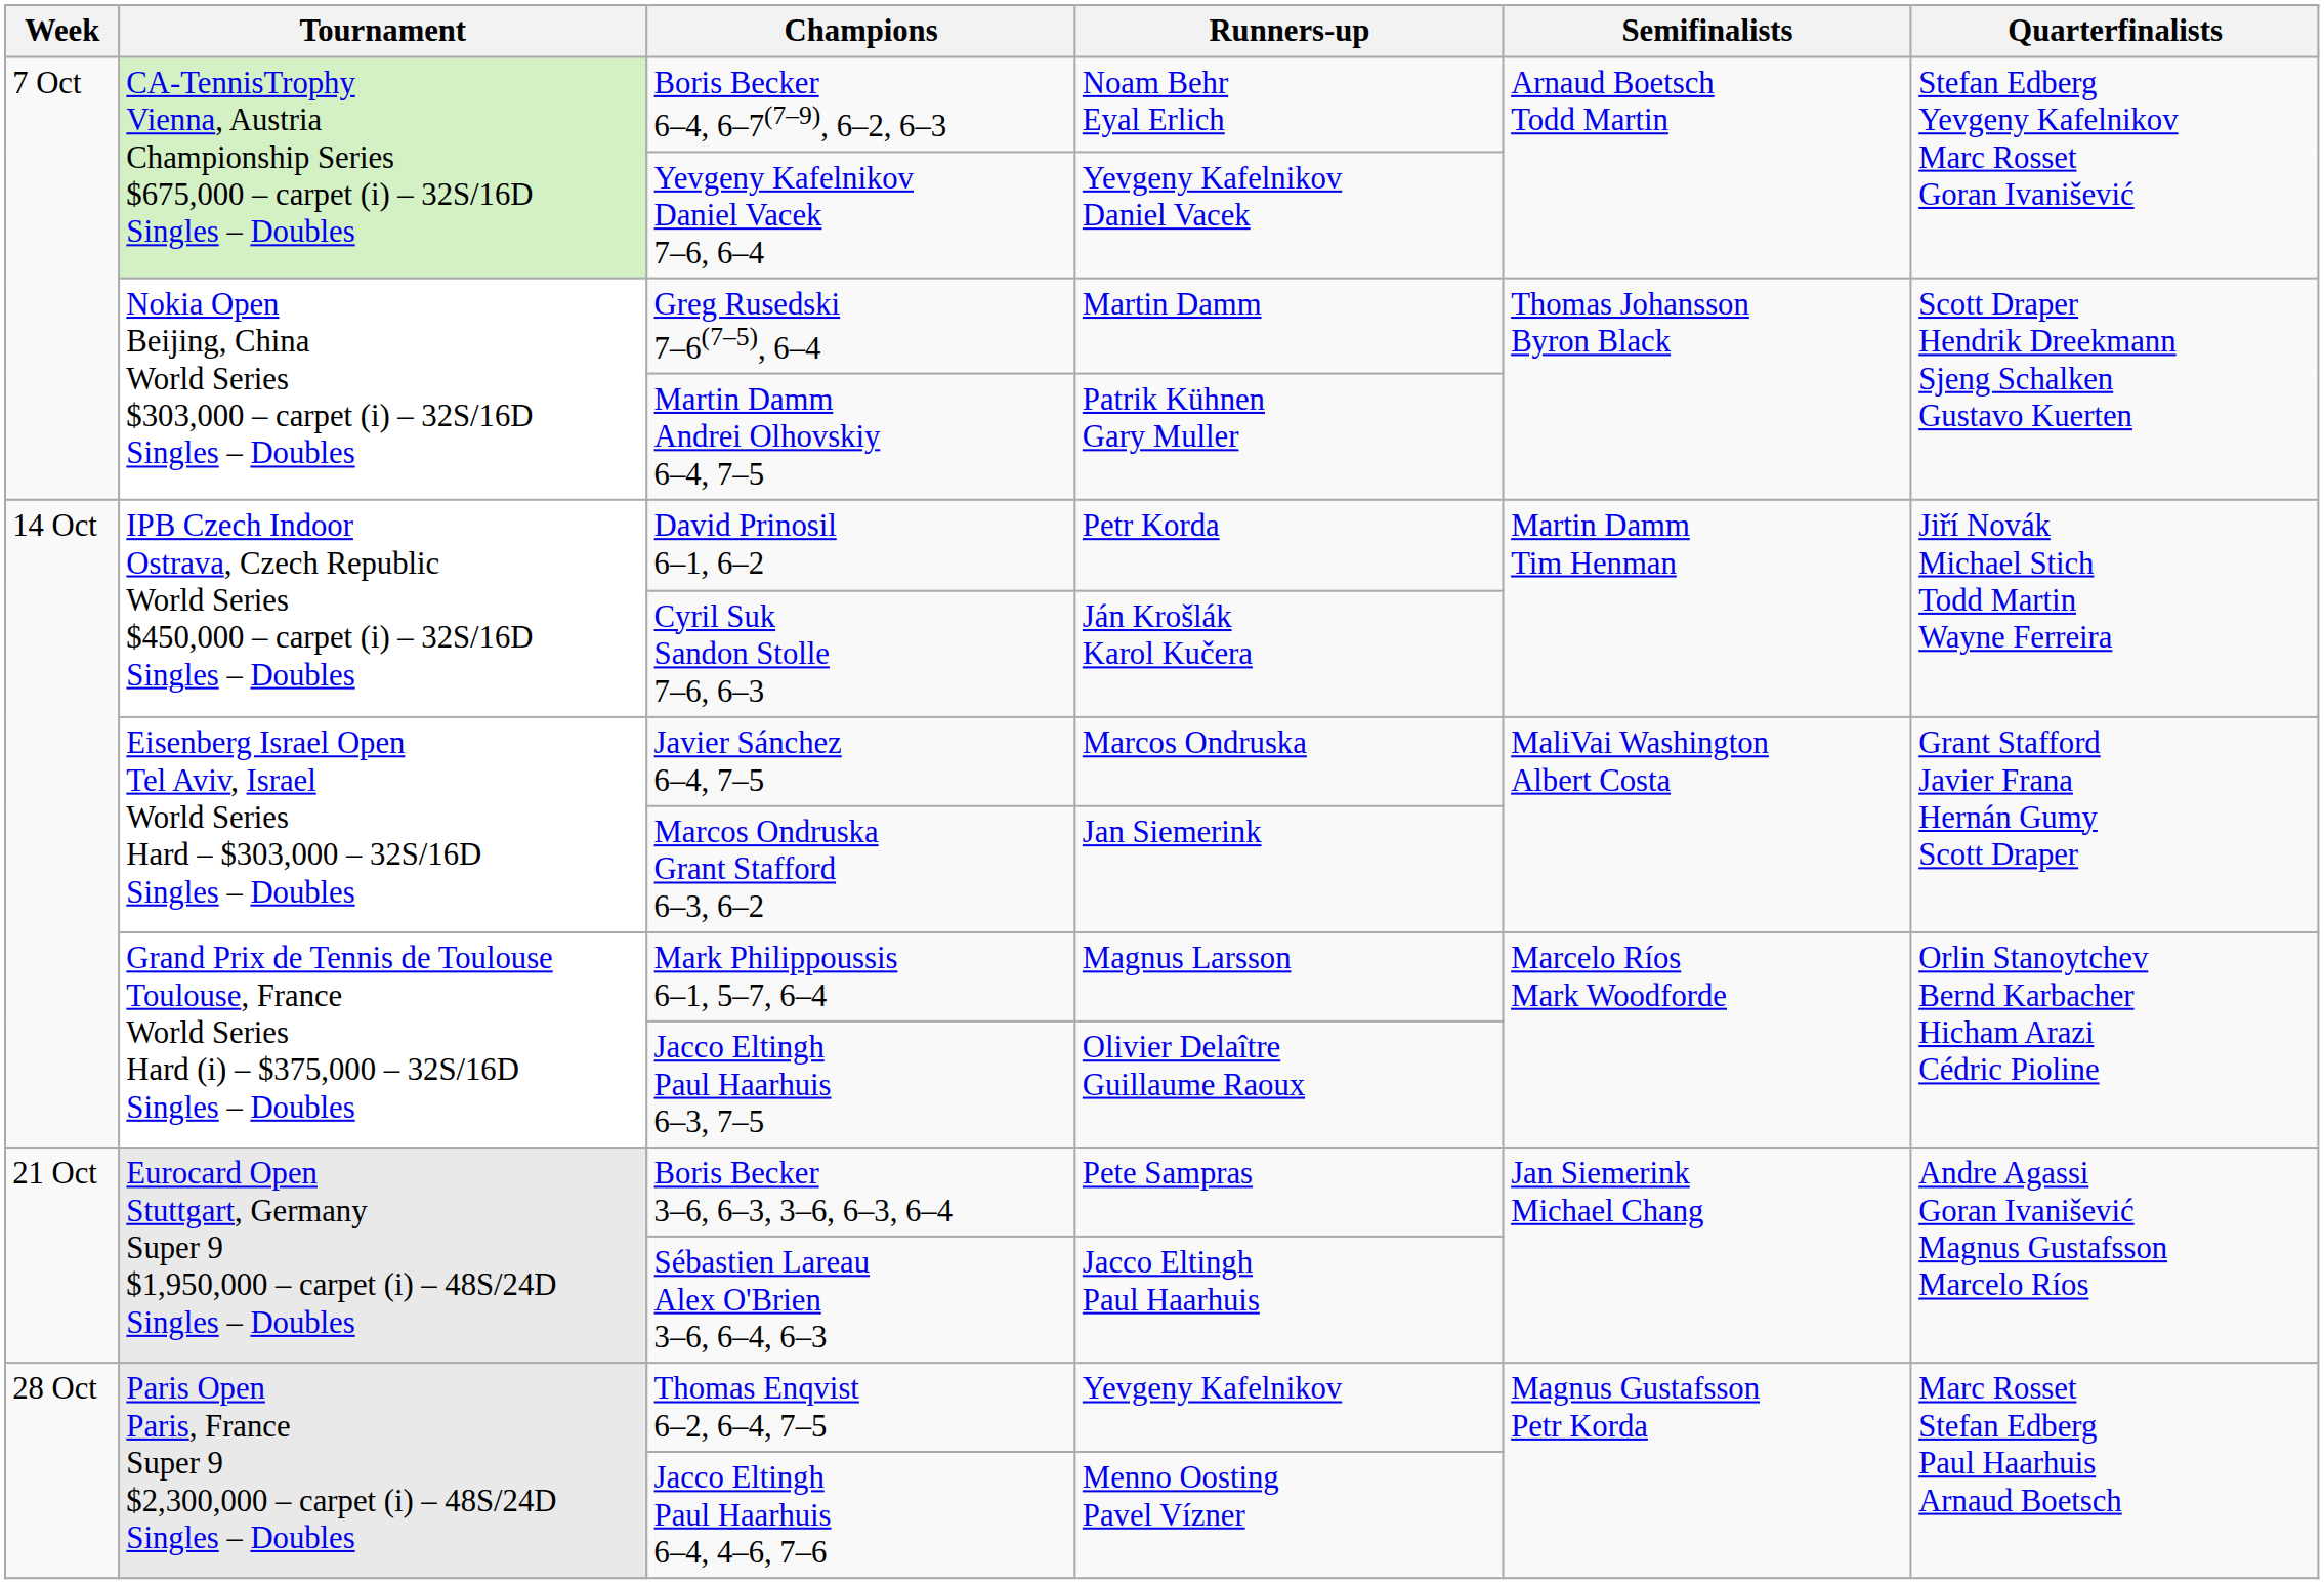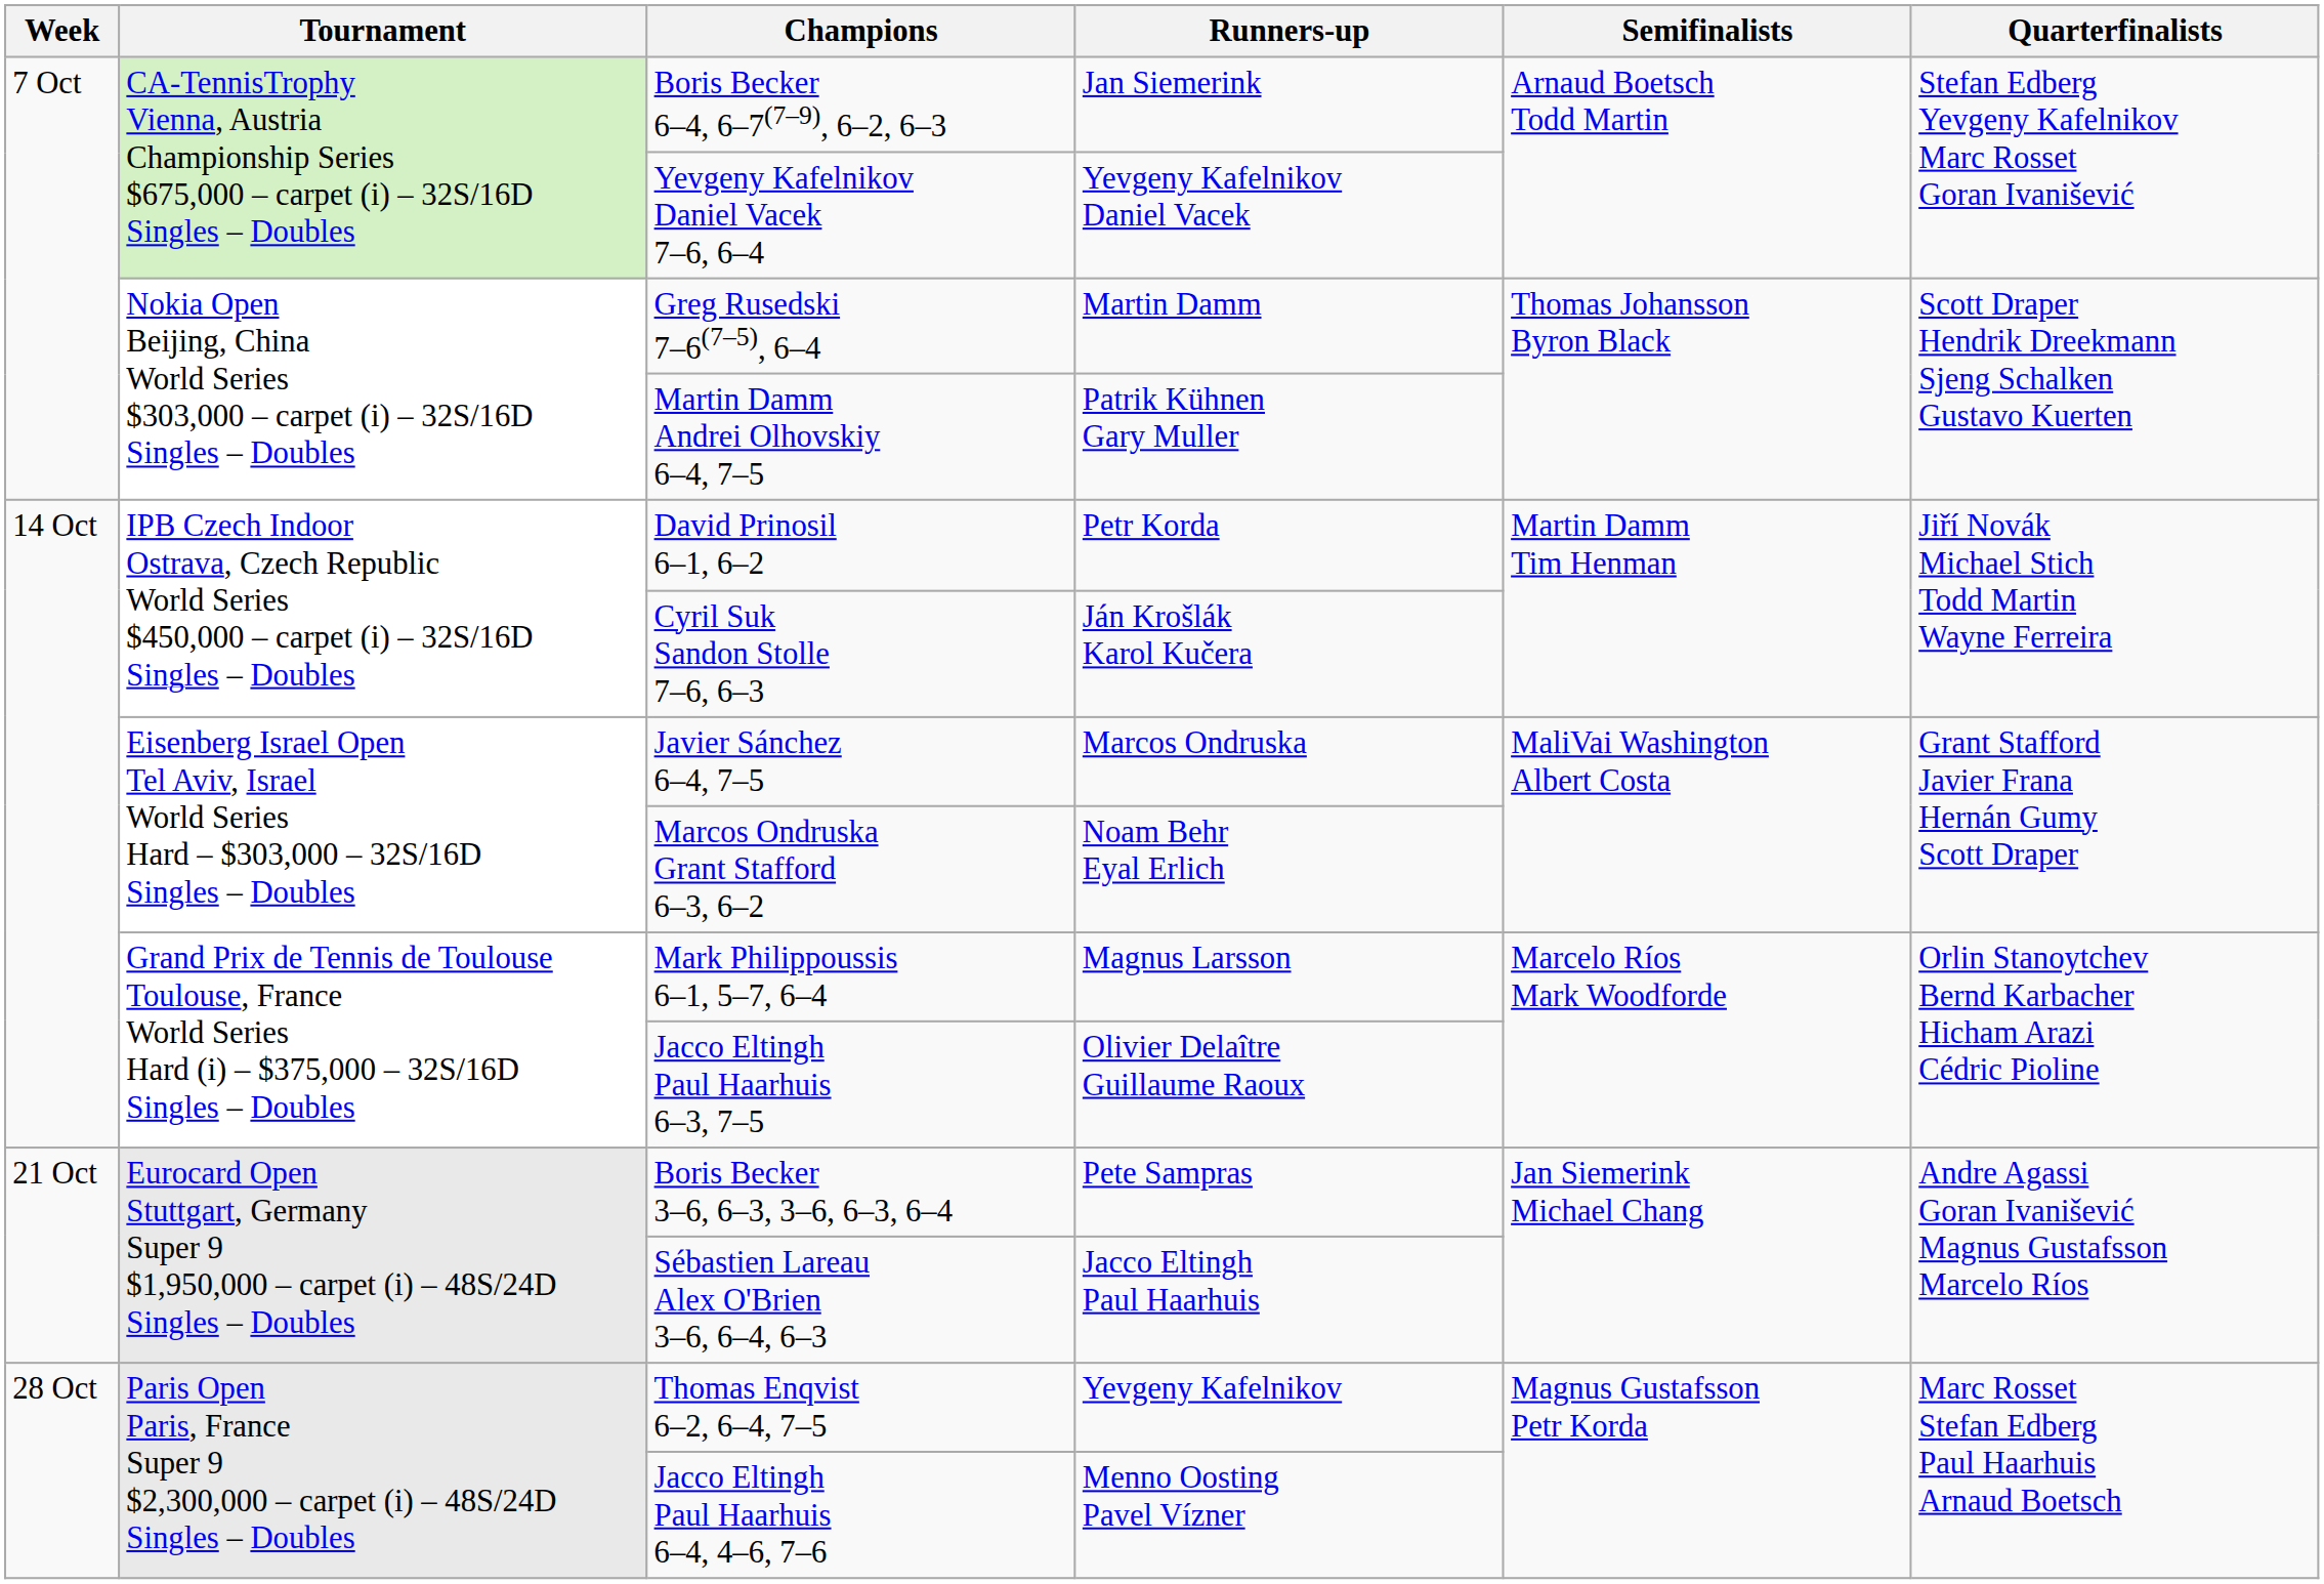Boris Becker 6–4, 6–7(7–9), 6–2, 6–3 | Runners-up: Noam Behr Eyal Erlich -> Jan Siemerink
Marcos Ondruska Grant Stafford 6–3, 6–2 | Runners-up: Jan Siemerink -> Noam Behr Eyal Erlich
